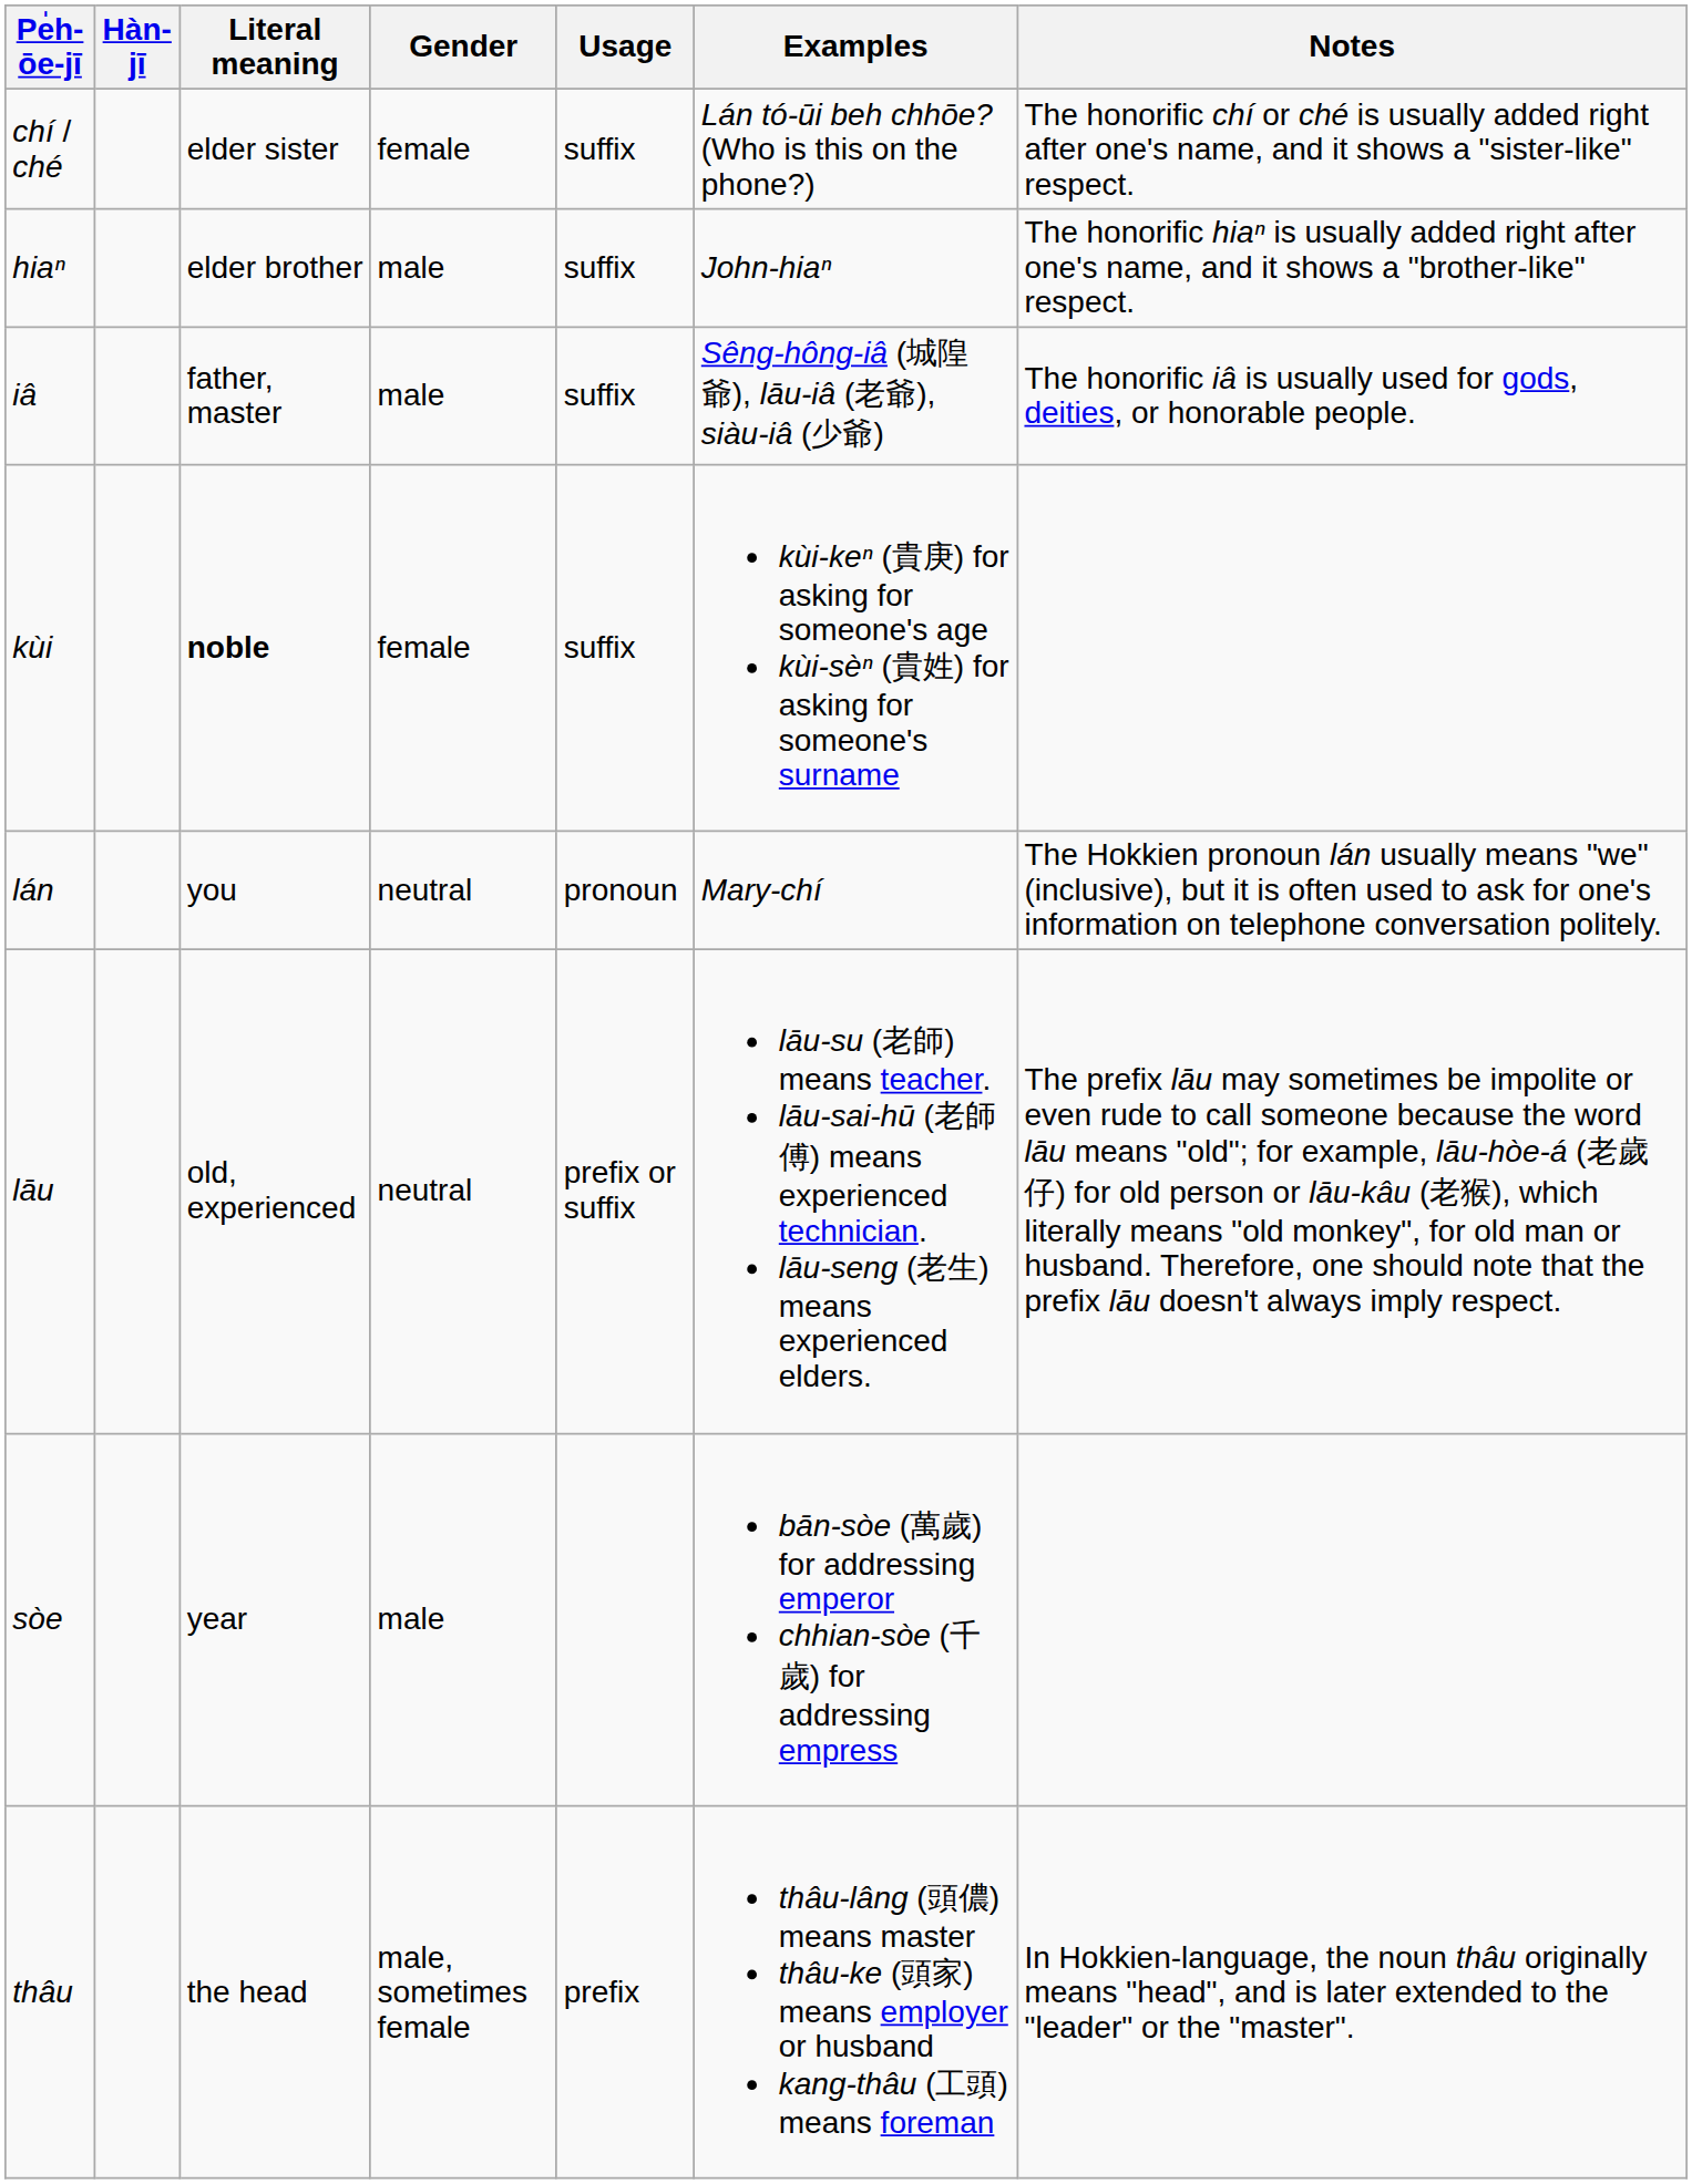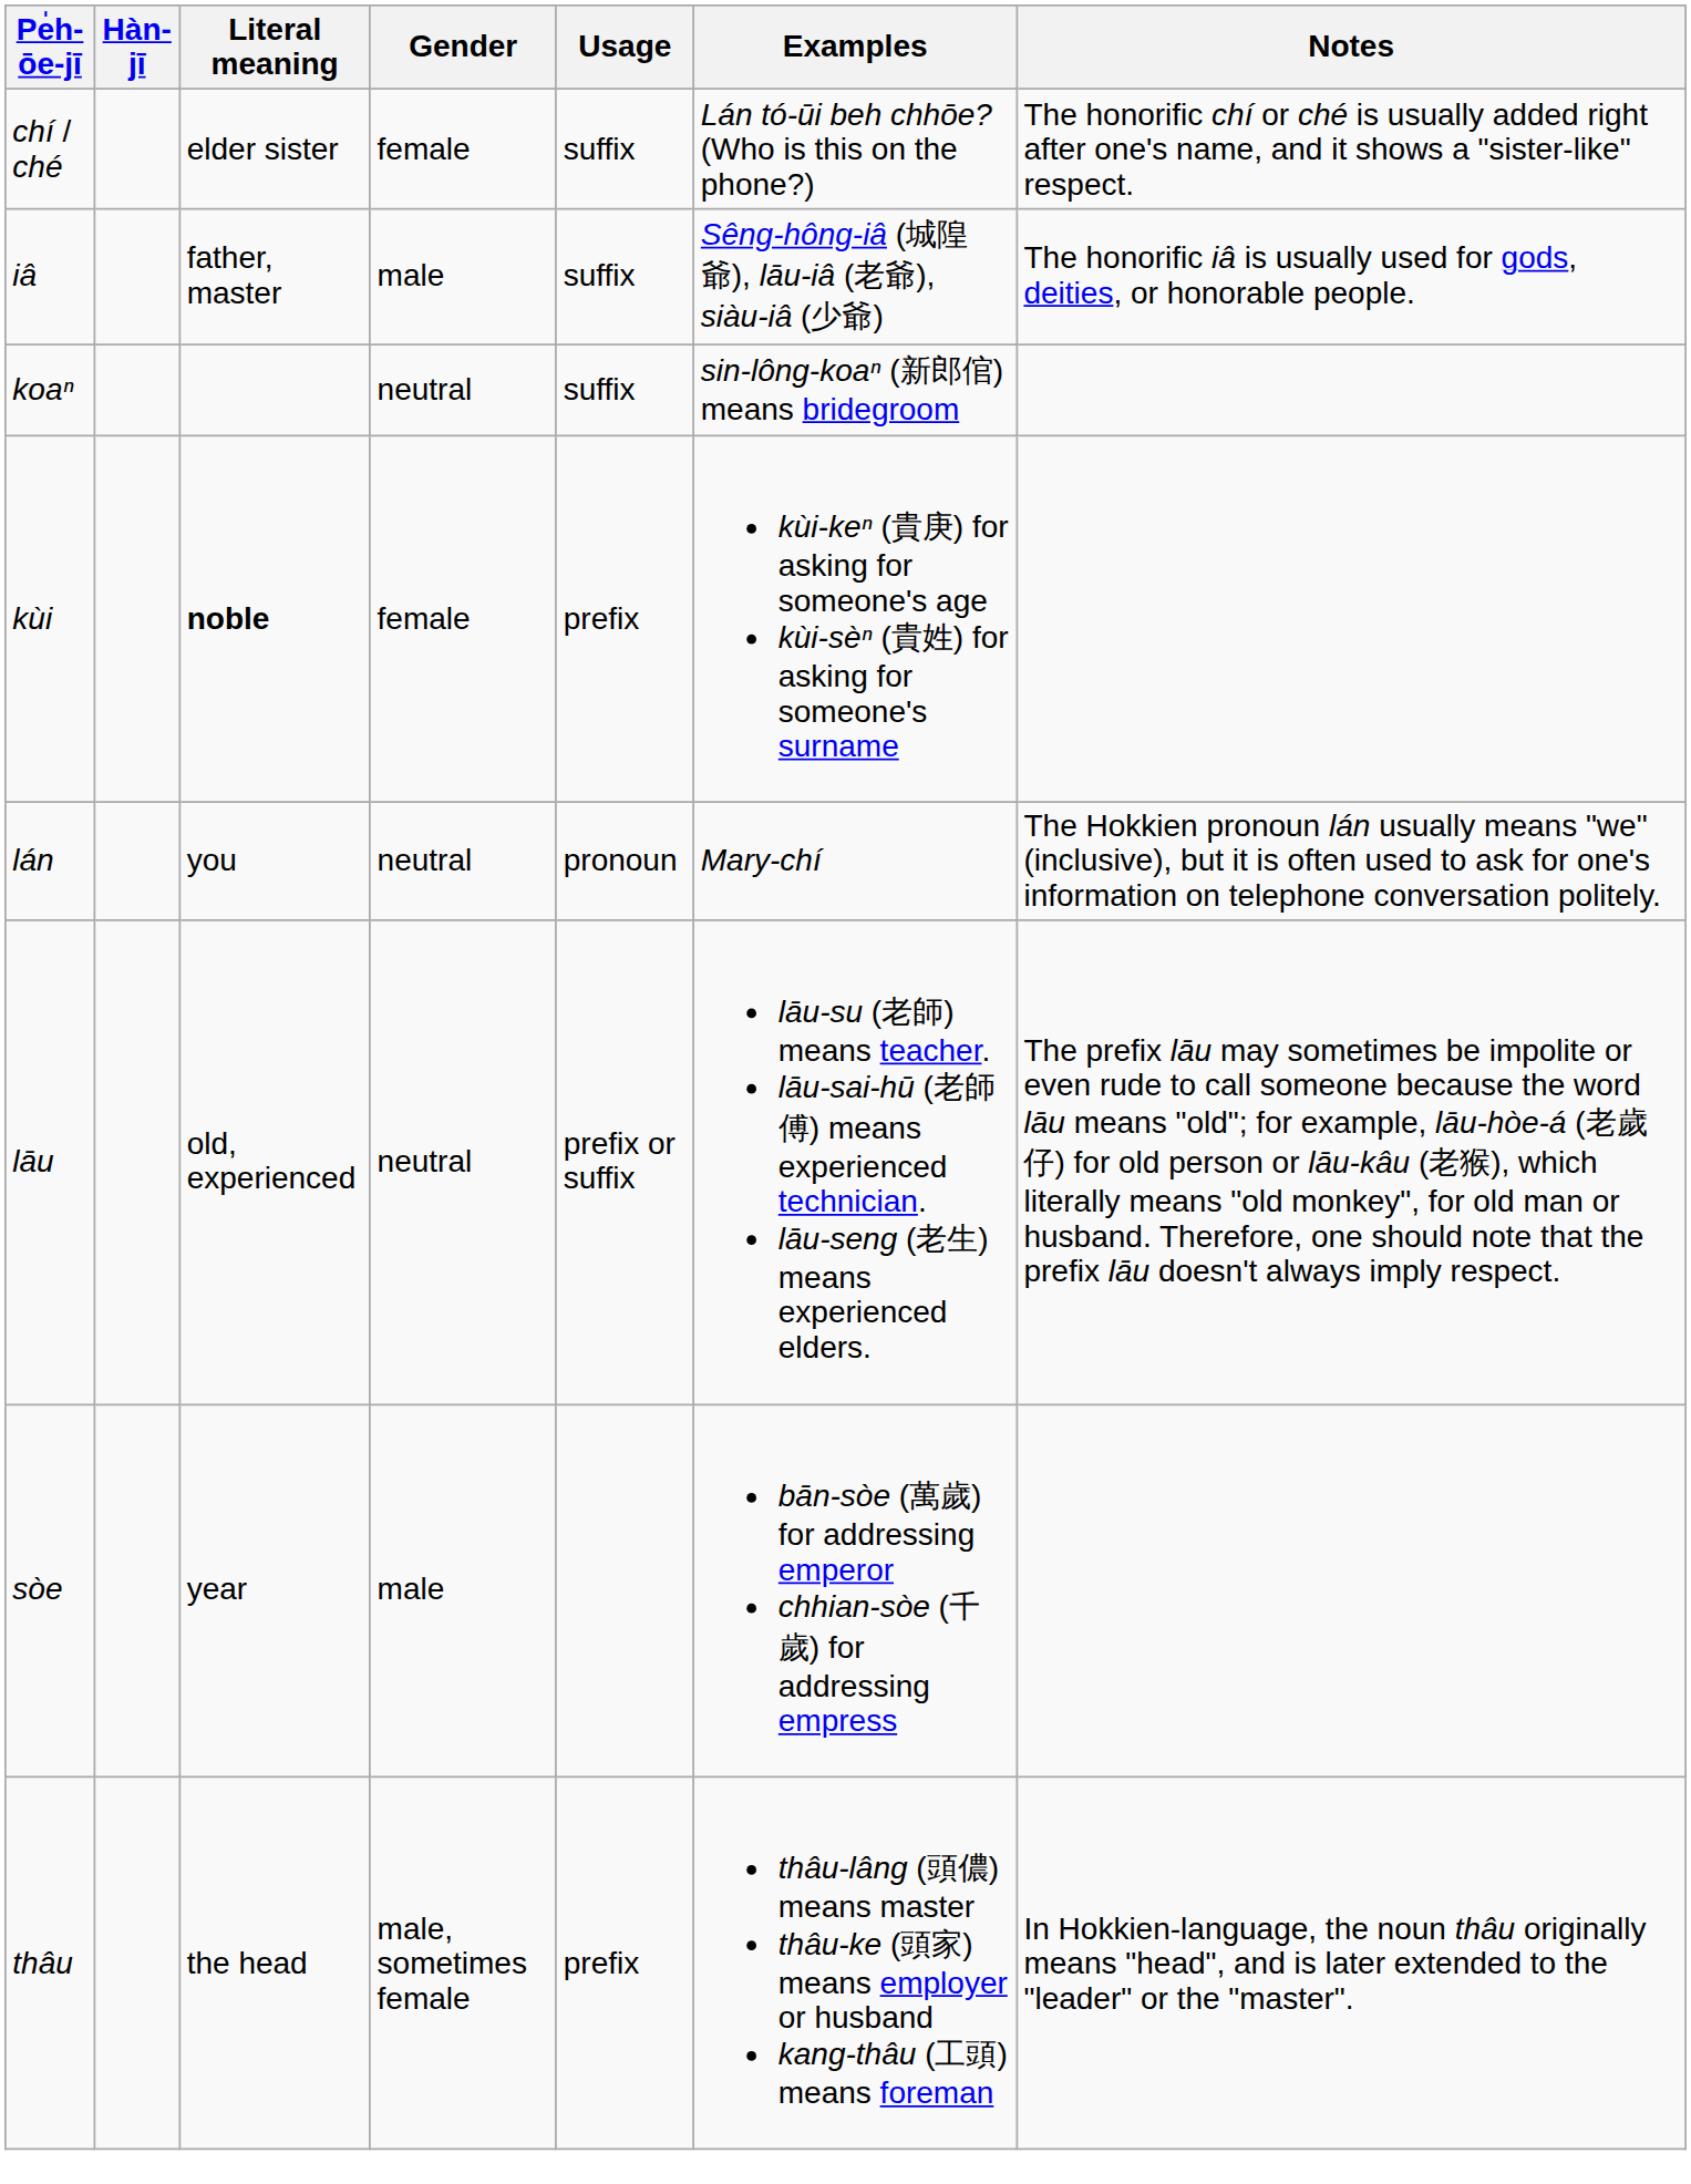- row: hiaⁿ | elder brother | male | suffix | John-hiaⁿ | The honorific hiaⁿ is usually added right after one's name, and it shows a "brother-like" respect.
+ row: koaⁿ | neutral | suffix | sin-lông-koaⁿ (新郎倌) means bridegroom
kùi | Usage: suffix -> prefix
